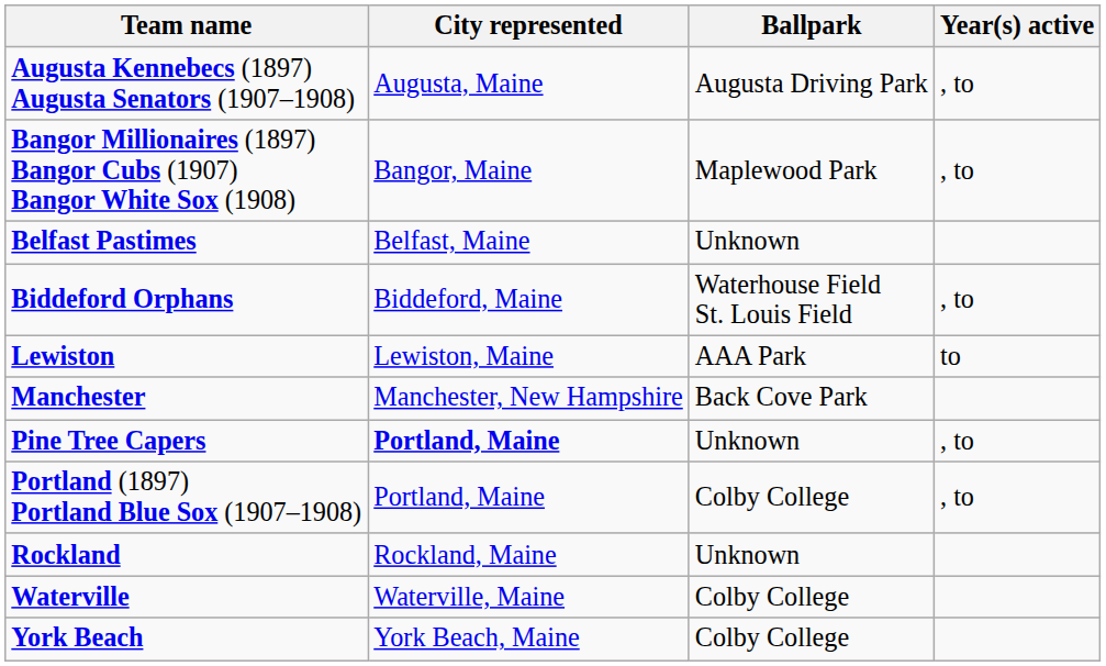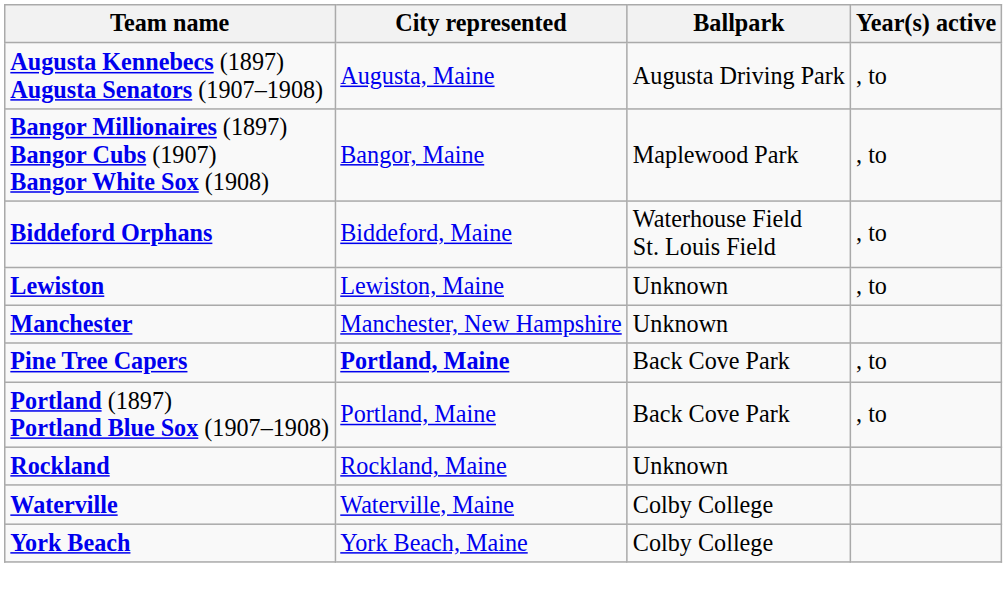- row: Belfast Pastimes | Belfast, Maine | Unknown
Lewiston | Ballpark: AAA Park -> Unknown
Lewiston | Year(s) active: to -> , to
Manchester | Ballpark: Back Cove Park -> Unknown
Pine Tree Capers | Ballpark: Unknown -> Back Cove Park
Portland (1897) Portland Blue Sox (1907–1908) | Ballpark: Colby College -> Back Cove Park
